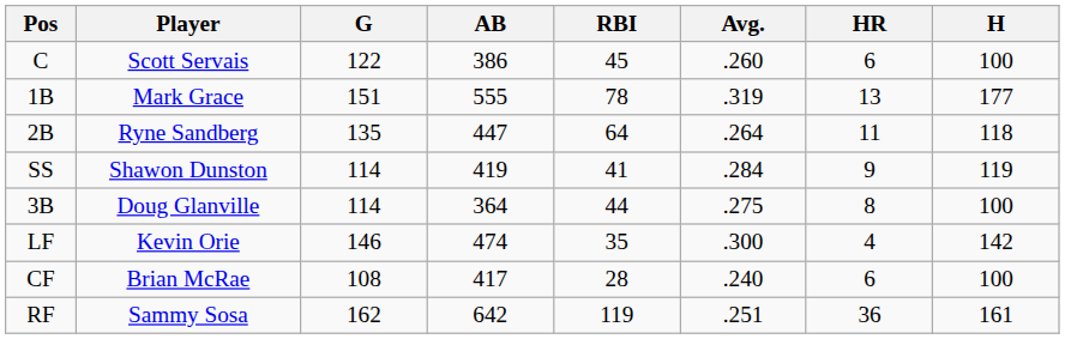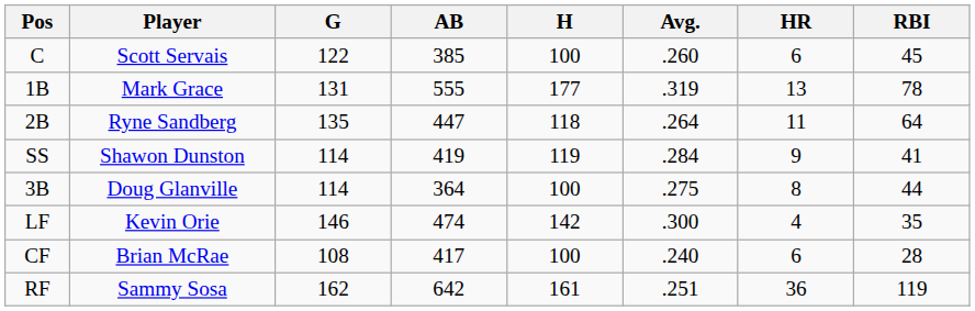columns swapped: H <-> RBI
C | AB: 386 -> 385
1B | G: 151 -> 131
